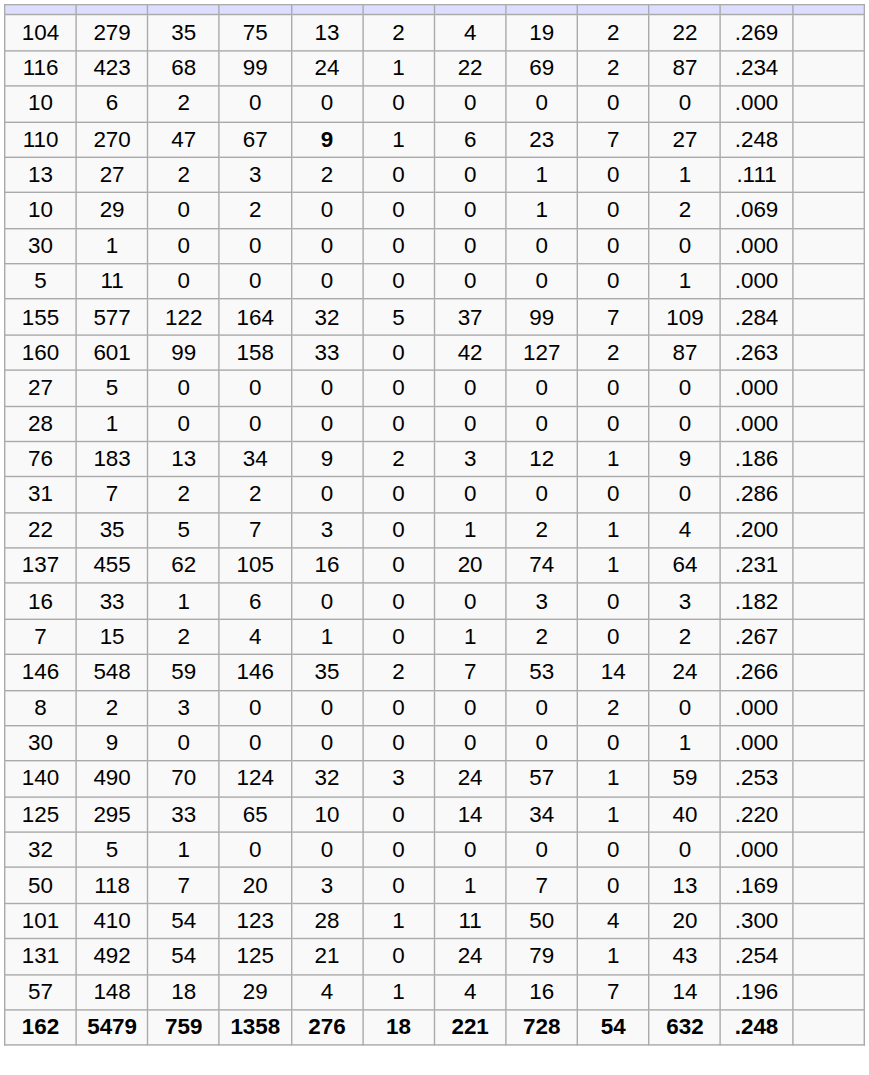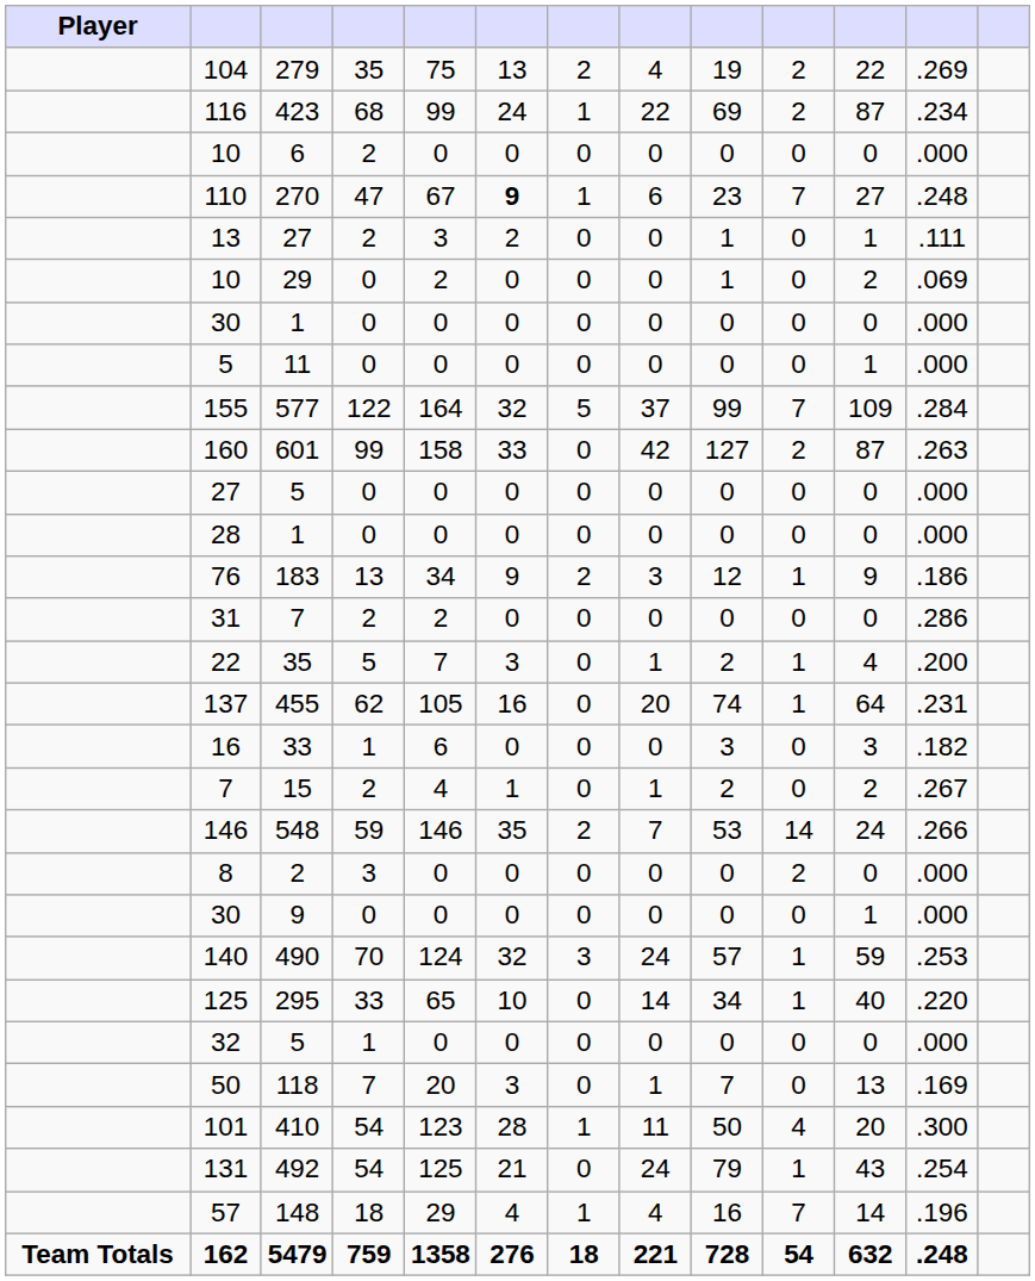+ column: Player | Team Totals
